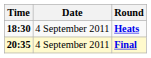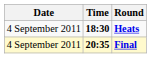columns swapped: Date <-> Time
